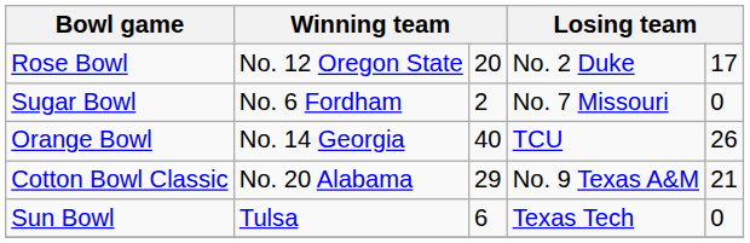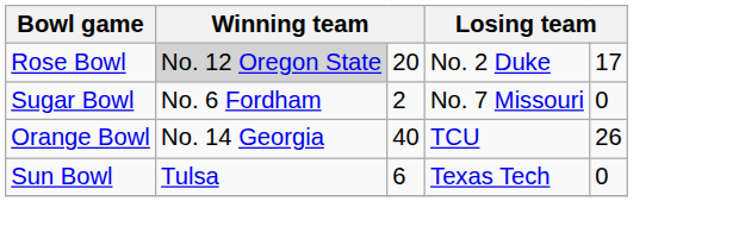Rose Bowl | column 2: no background -> lightgrey background
- row: Cotton Bowl Classic | No. 20 Alabama | 29 | No. 9 Texas A&M | 21
